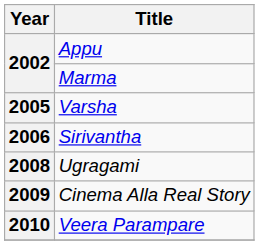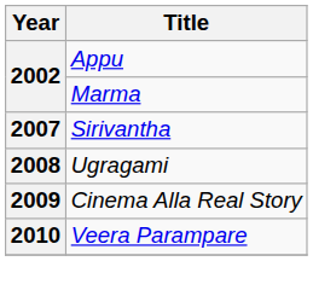- row: 2005 | Varsha
Sirivantha | Year: 2006 -> 2007
